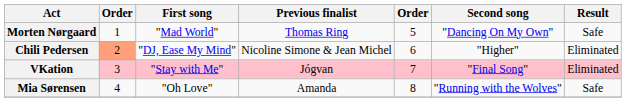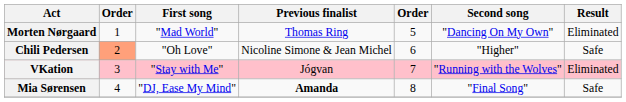Morten Nørgaard | Result: Safe -> Eliminated
Chili Pedersen | First song: "DJ, Ease My Mind" -> "Oh Love"
Chili Pedersen | Result: Eliminated -> Safe
VKation | Second song: "Final Song" -> "Running with the Wolves"
Mia Sørensen | First song: "Oh Love" -> "DJ, Ease My Mind"
Mia Sørensen | Previous finalist: normal -> bold
Mia Sørensen | Second song: "Running with the Wolves" -> "Final Song"
